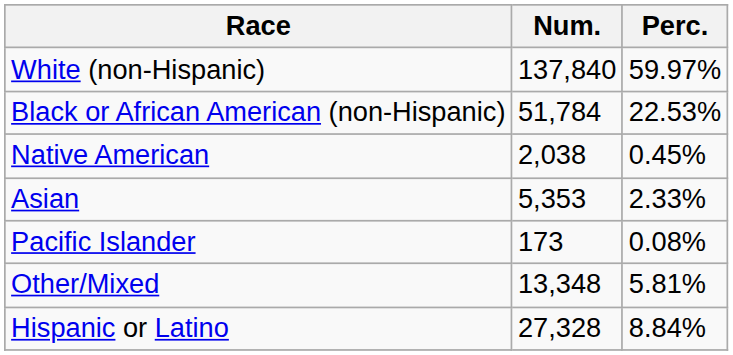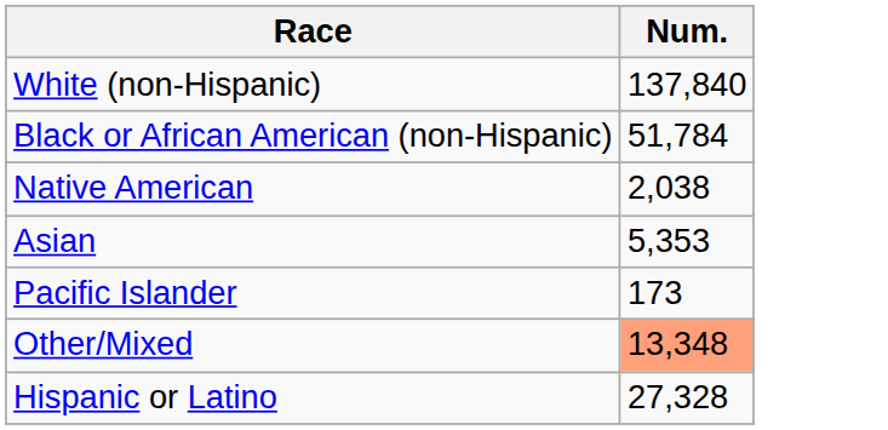- column: Perc. | 59.97% | 22.53% | 0.45% | 2.33% | 0.08% | 5.81% | 8.84%
Other/Mixed | Num.: no background -> lightsalmon background
